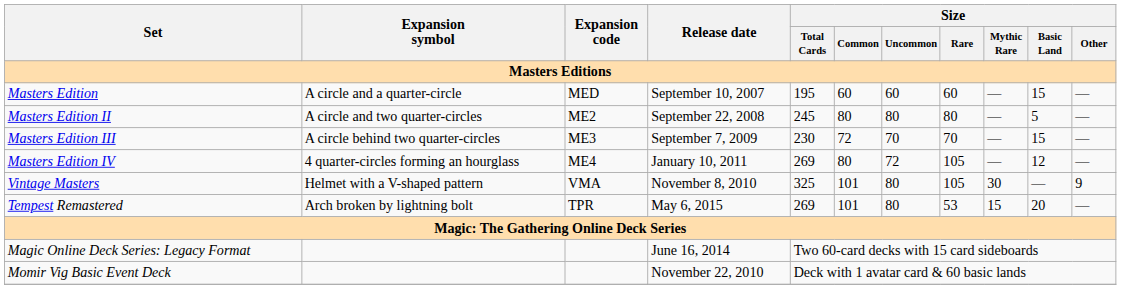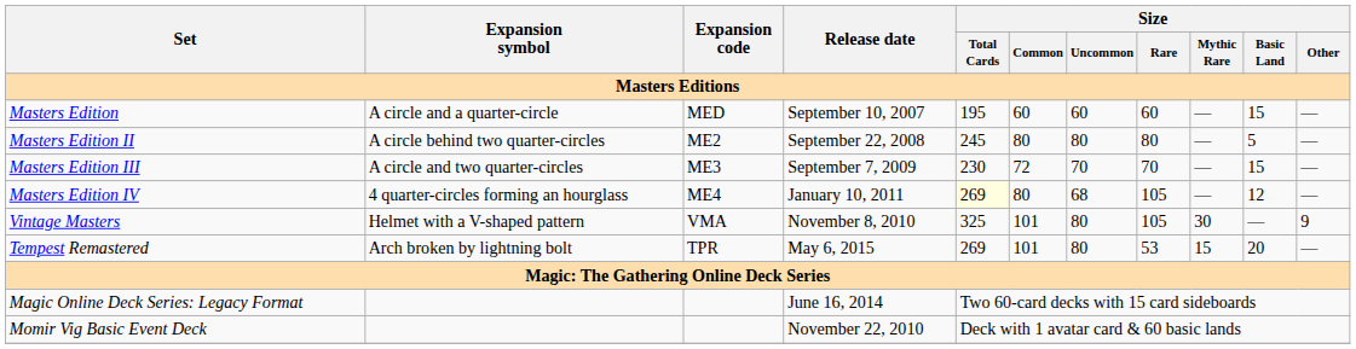Masters Edition II | Expansion symbol: A circle and two quarter-circles -> A circle behind two quarter-circles
Masters Edition III | Expansion symbol: A circle behind two quarter-circles -> A circle and two quarter-circles
Masters Edition IV | Size / Total Cards: no background -> lightyellow background
Masters Edition IV | Size / Uncommon: 72 -> 68
